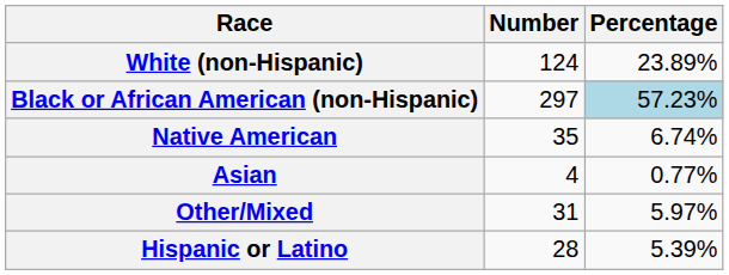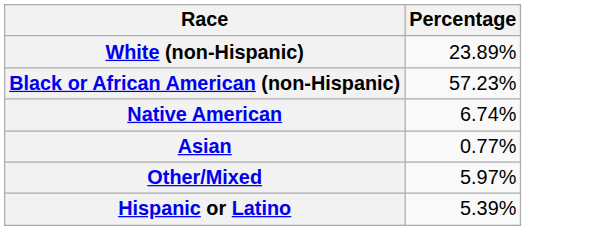- column: Number | 124 | 297 | 35 | 4 | 31 | 28
Black or African American (non-Hispanic) | Percentage: lightblue background -> no background
